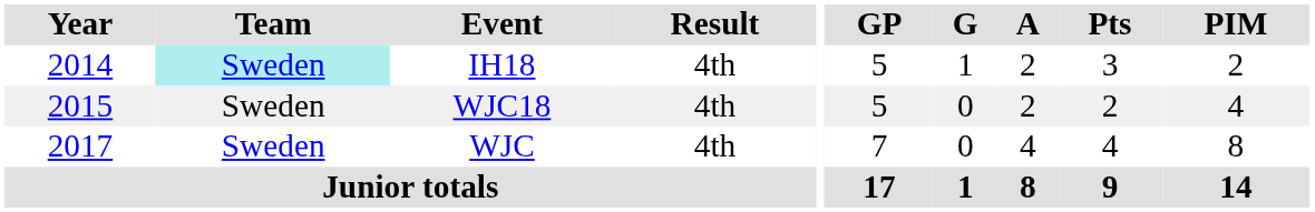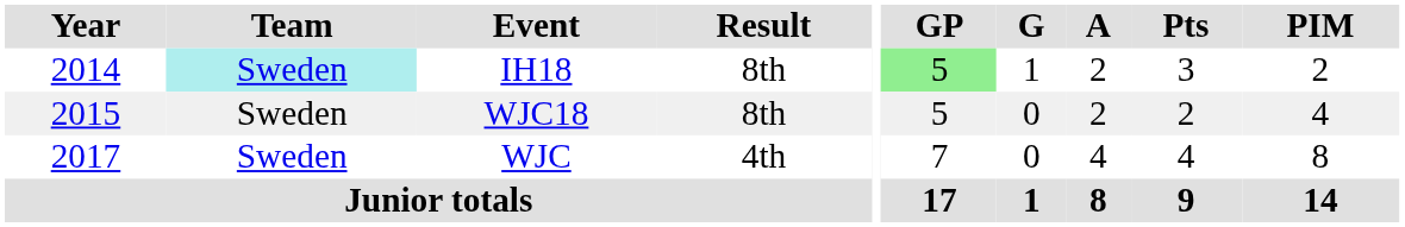IH18 | Result: 4th -> 8th
IH18 | GP: no background -> lightgreen background
WJC18 | Result: 4th -> 8th
